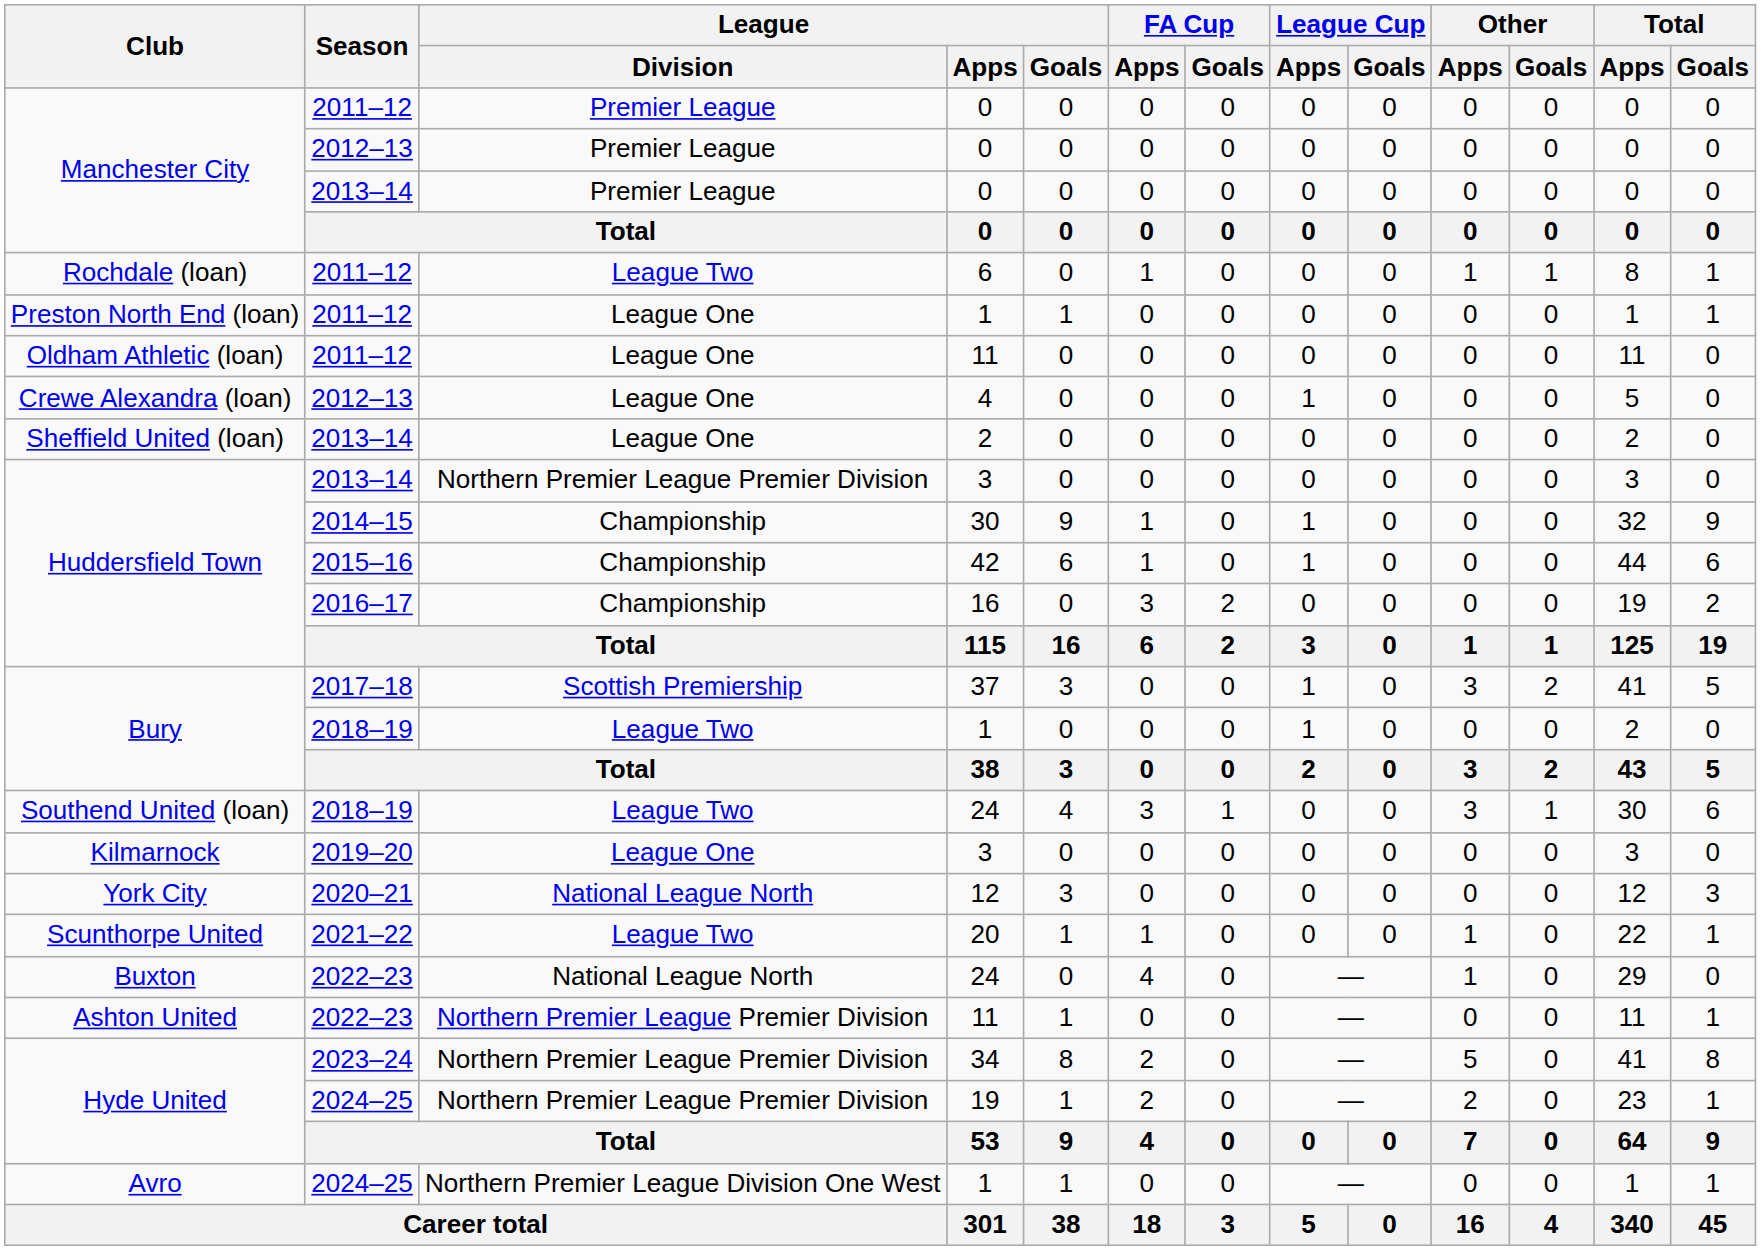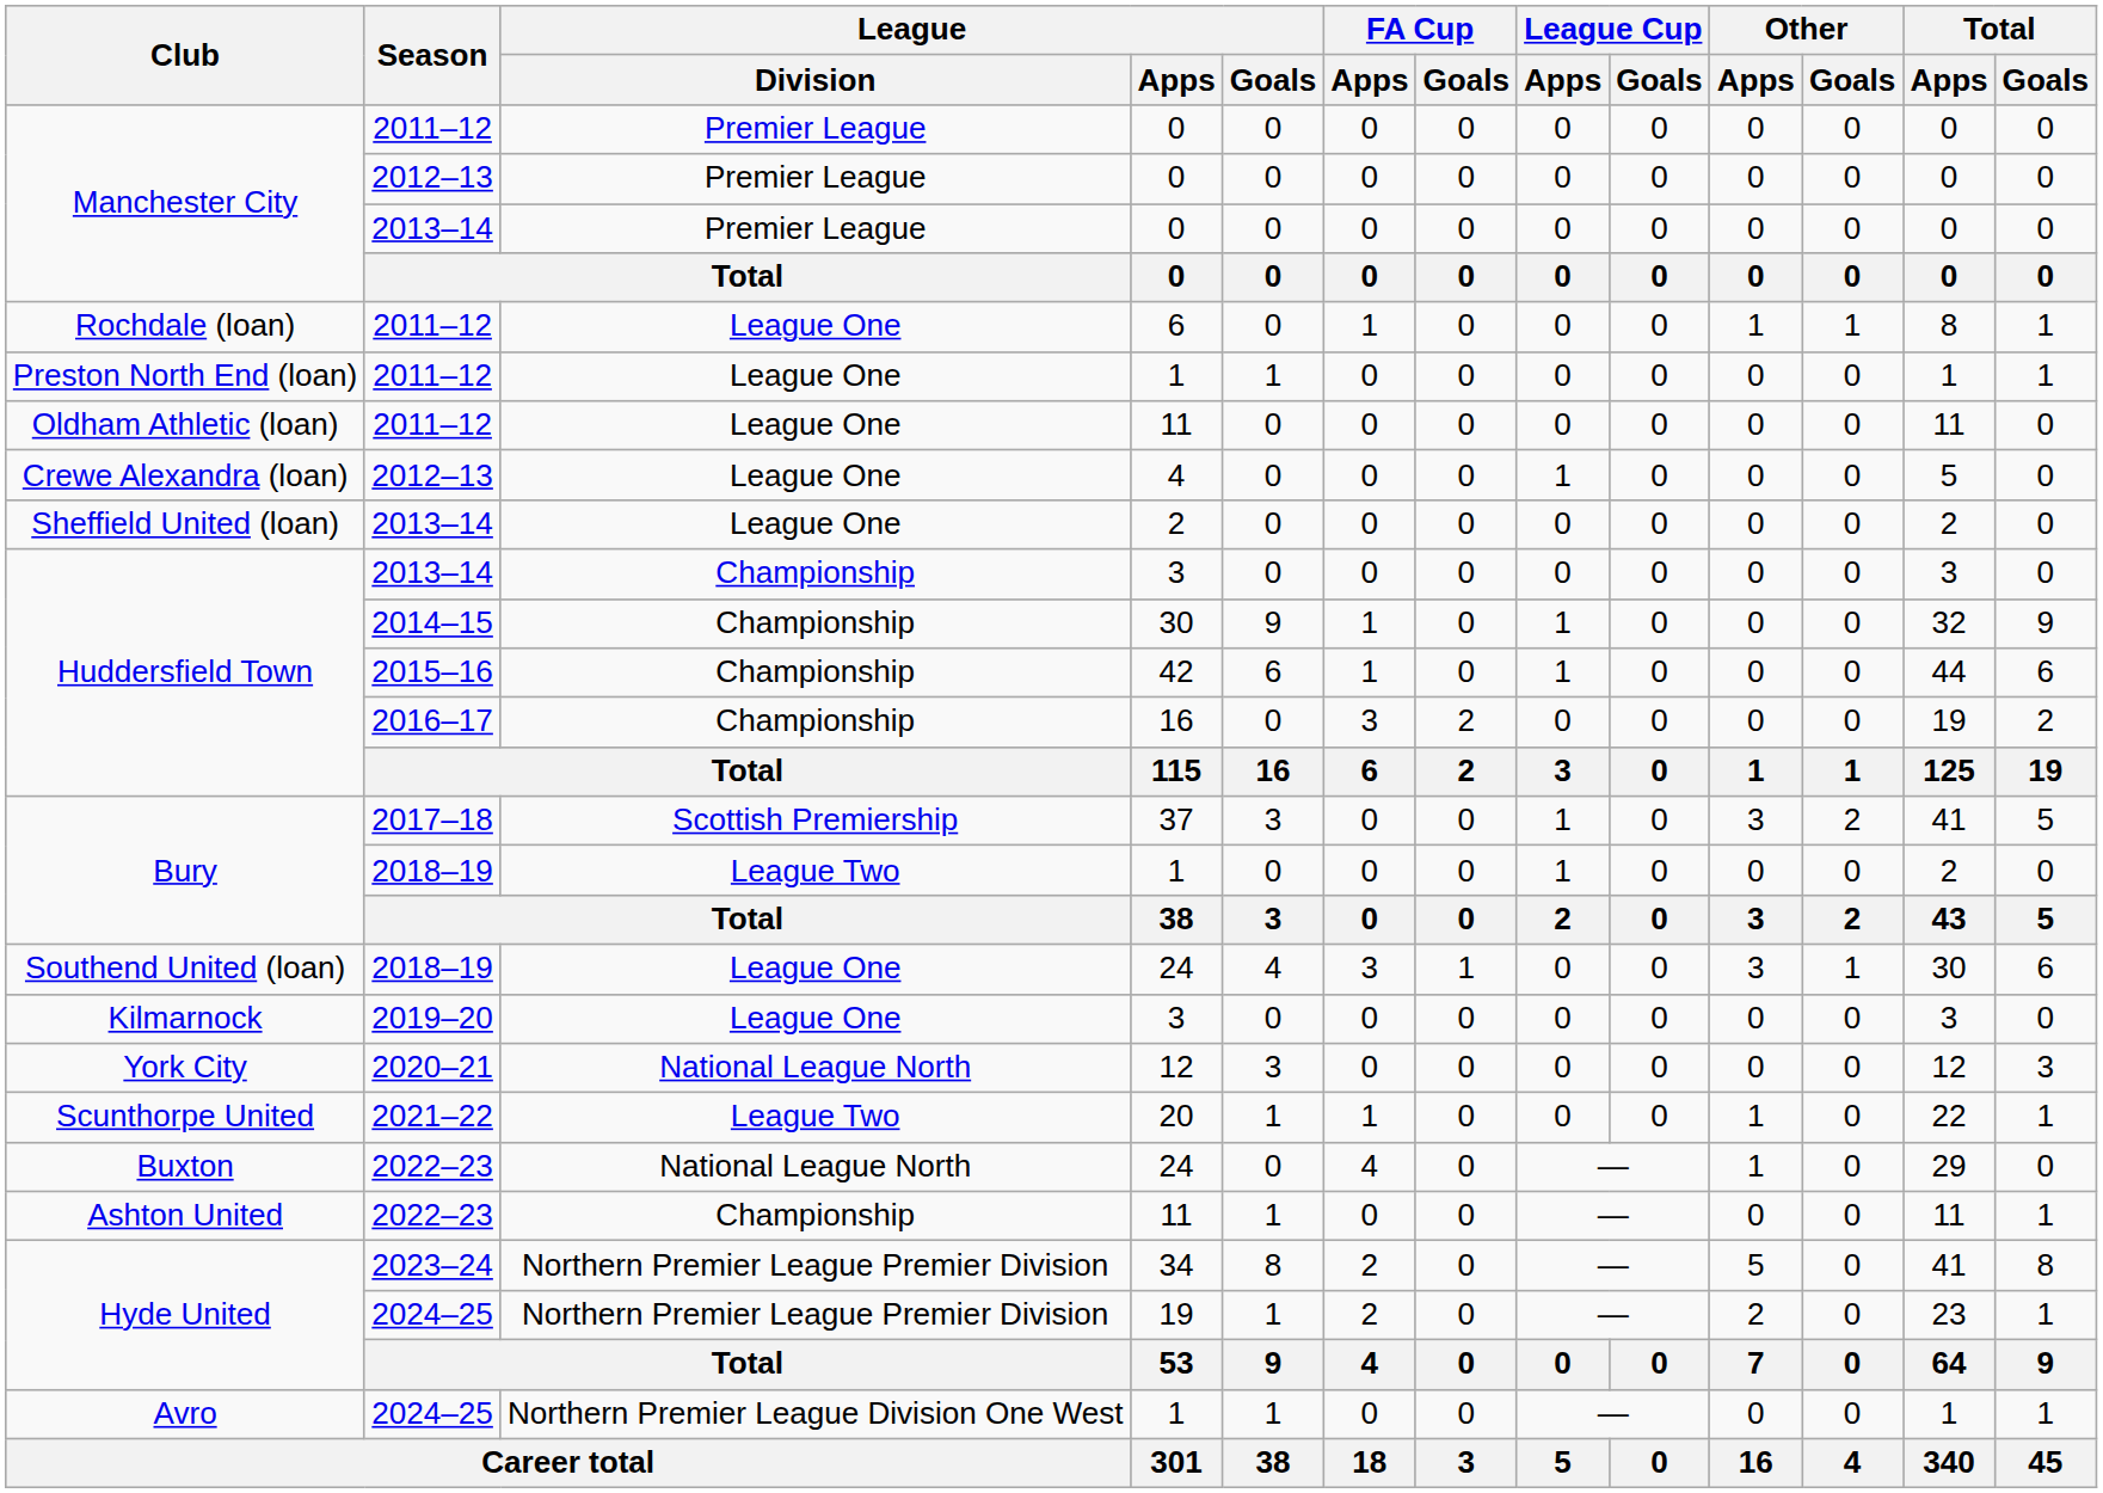Rochdale (loan) | League / Division: League Two -> League One
Huddersfield Town / 2013–14 | League / Division: Northern Premier League Premier Division -> Championship
Southend United (loan) | League / Division: League Two -> League One
Ashton United | League / Division: Northern Premier League Premier Division -> Championship
